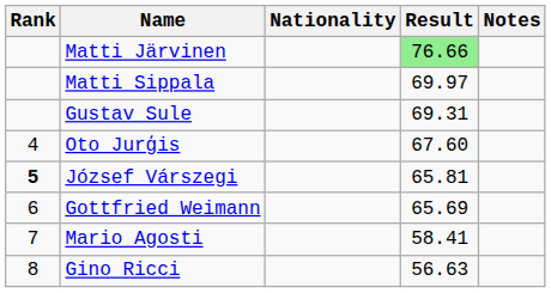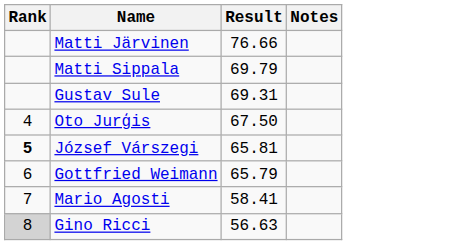- column: Nationality
Matti Järvinen | Result: lightgreen background -> no background
Matti Sippala | Result: 69.97 -> 69.79
Oto Jurģis | Result: 67.60 -> 67.50
Gottfried Weimann | Result: 65.69 -> 65.79
Gino Ricci | Rank: no background -> lightgrey background
